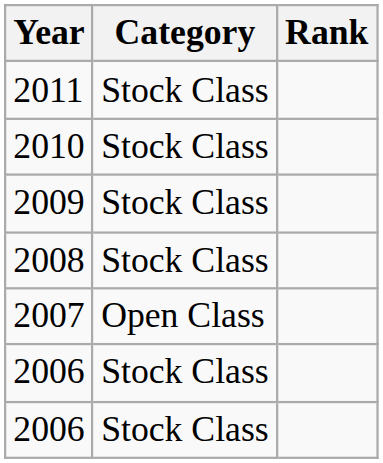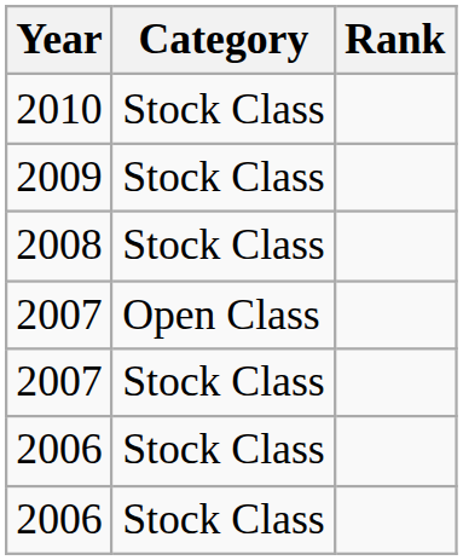- row: 2011 | Stock Class
+ row: 2007 | Stock Class
